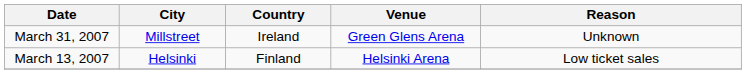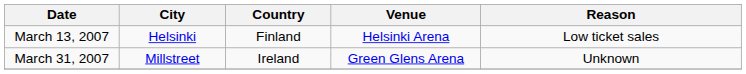rows swapped: March 13, 2007 <-> March 31, 2007
